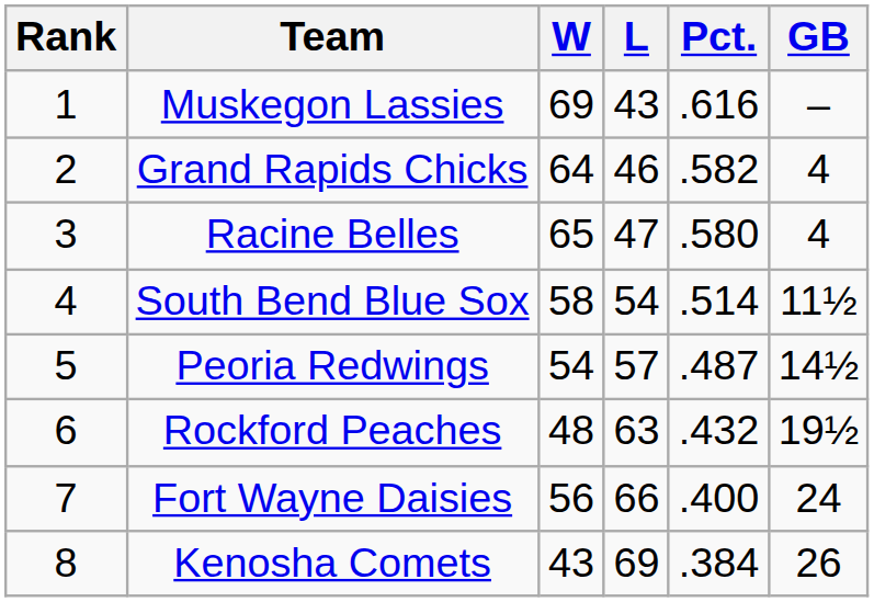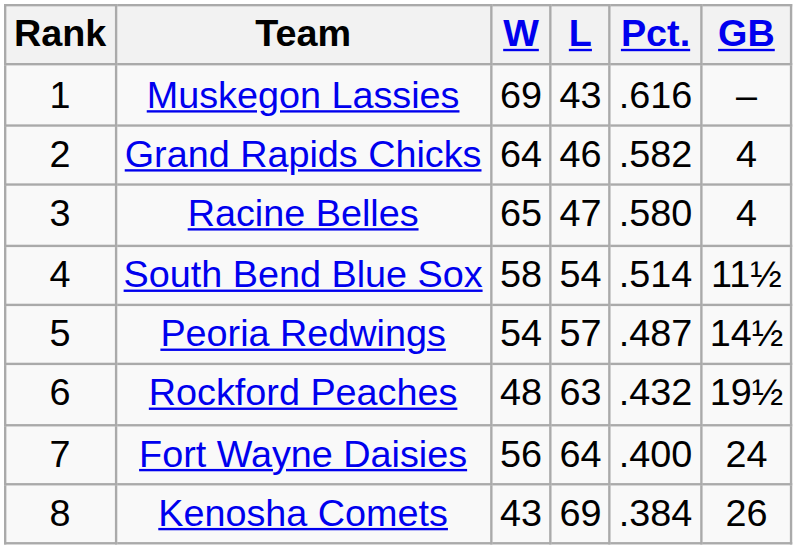Fort Wayne Daisies | L: 66 -> 64
